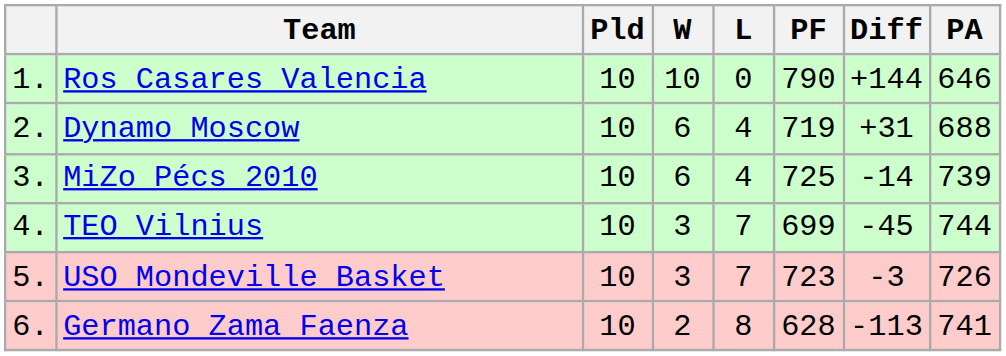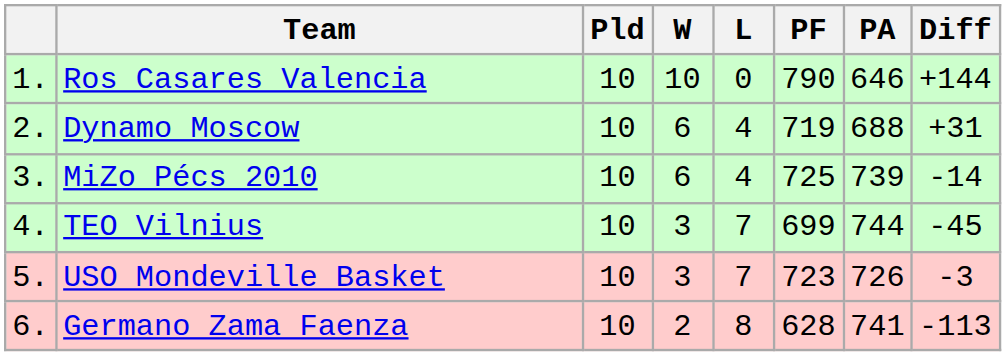columns swapped: PA <-> Diff
